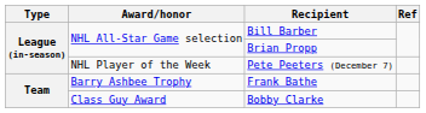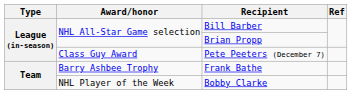Pete Peeters (December 7) | Award/honor: NHL Player of the Week -> Class Guy Award
Bobby Clarke | Award/honor: Class Guy Award -> NHL Player of the Week
